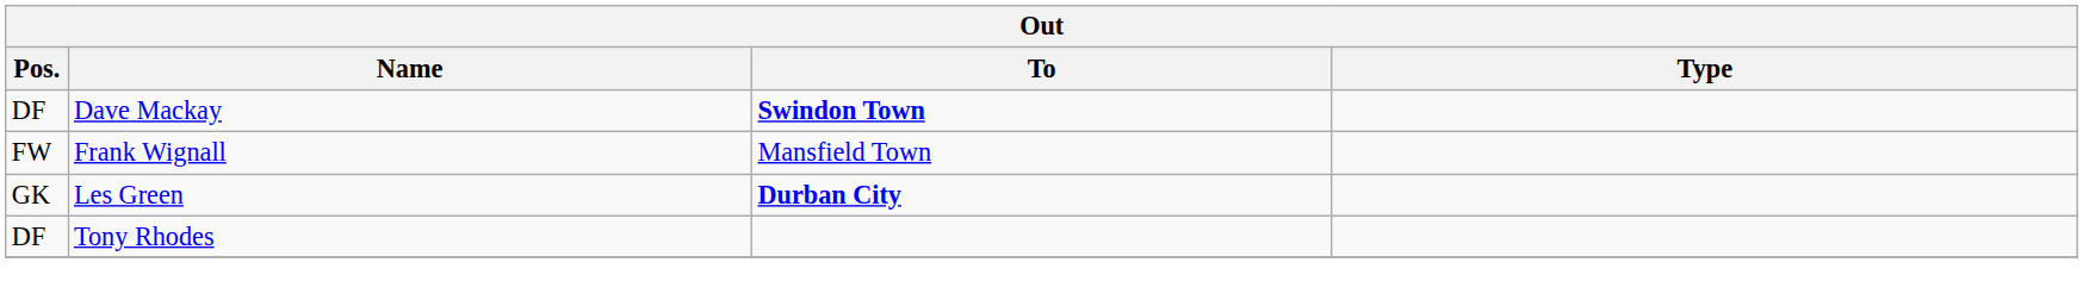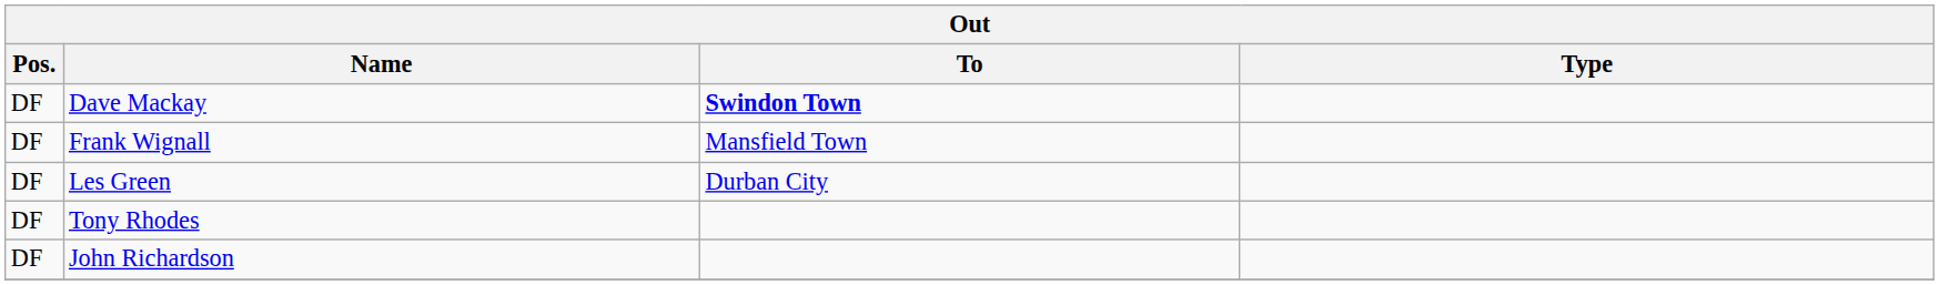Frank Wignall | Pos.: FW -> DF
Les Green | Pos.: GK -> DF
Les Green | To: bold -> normal
+ row: DF | John Richardson
